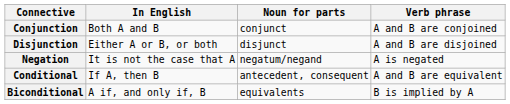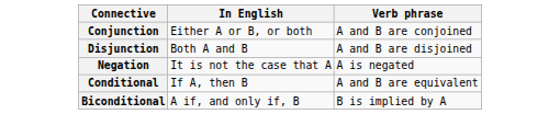- column: Noun for parts | conjunct | disjunct | negatum/negand | antecedent, consequent | equivalents
Conjunction | In English: Both A and B -> Either A or B, or both
Disjunction | In English: Either A or B, or both -> Both A and B
